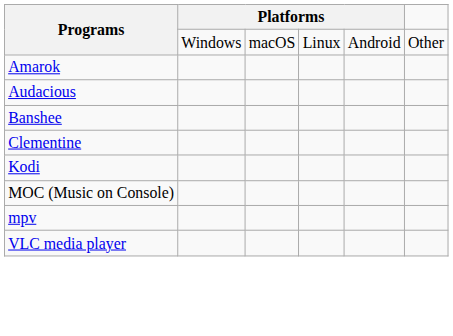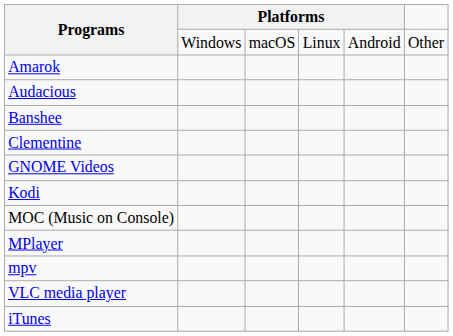+ row: GNOME Videos
+ row: MPlayer
+ row: iTunes
